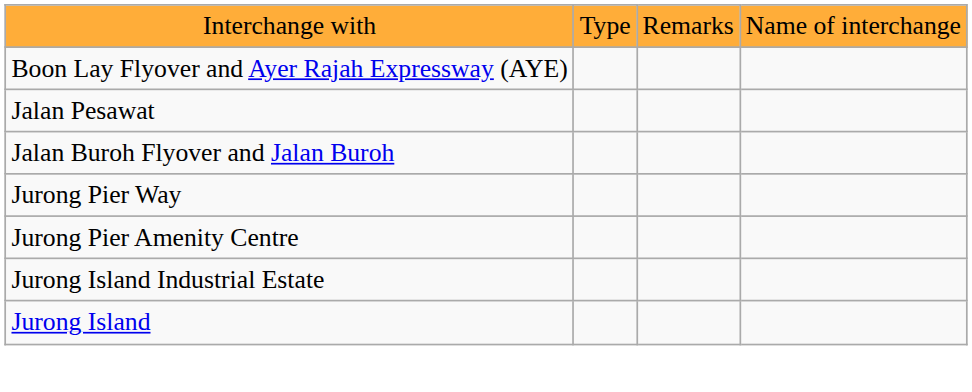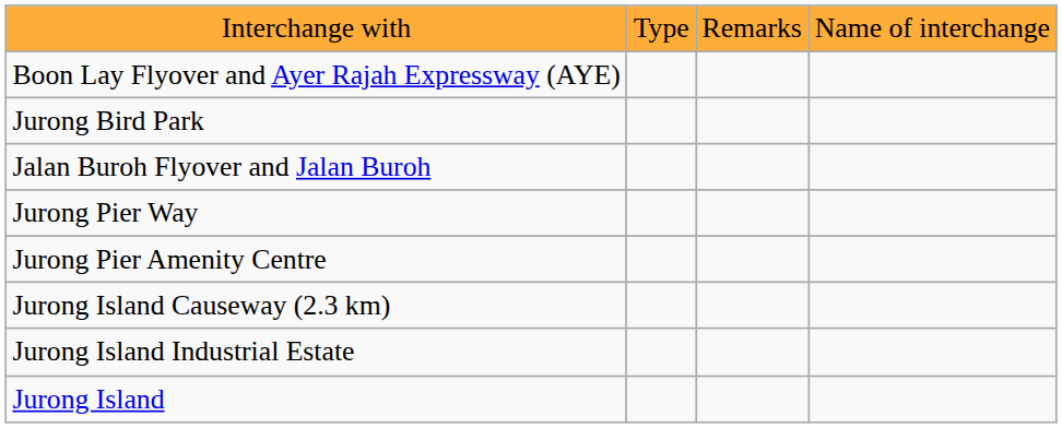- row: Jalan Pesawat
+ row: Jurong Bird Park
+ row: Jurong Island Causeway (2.3 km)
